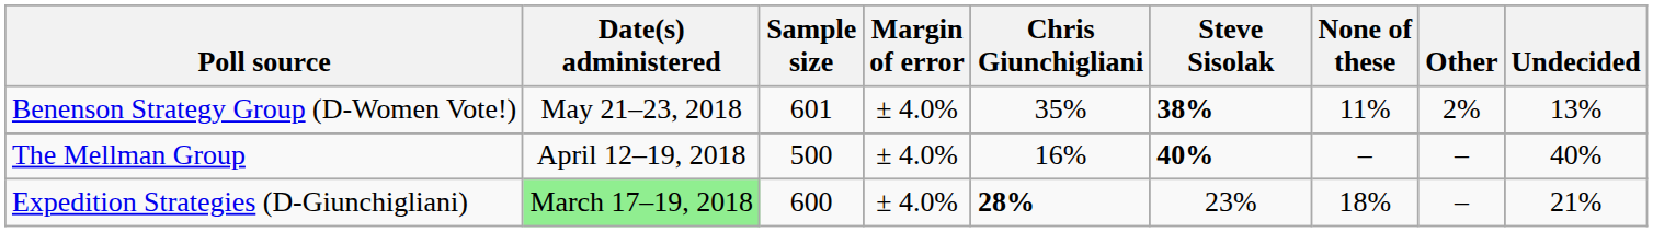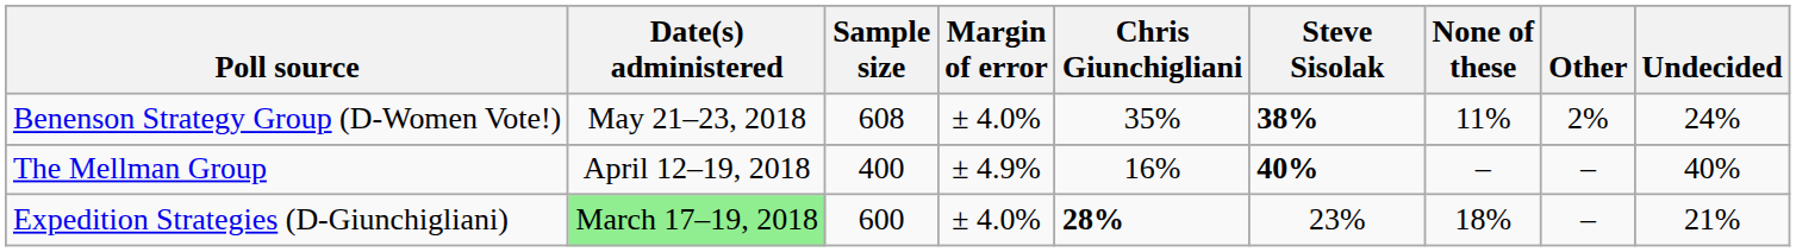Benenson Strategy Group (D-Women Vote!) | Sample size: 601 -> 608
Benenson Strategy Group (D-Women Vote!) | Undecided: 13% -> 24%
The Mellman Group | Sample size: 500 -> 400
The Mellman Group | Margin of error: ± 4.0% -> ± 4.9%
